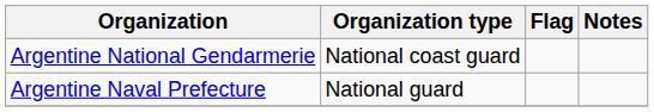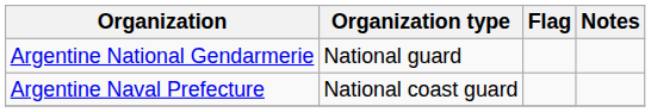Argentine National Gendarmerie | Organization type: National coast guard -> National guard
Argentine Naval Prefecture | Organization type: National guard -> National coast guard
